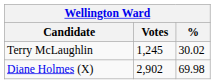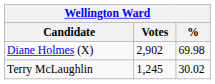rows swapped: Diane Holmes (X) <-> Terry McLaughlin
